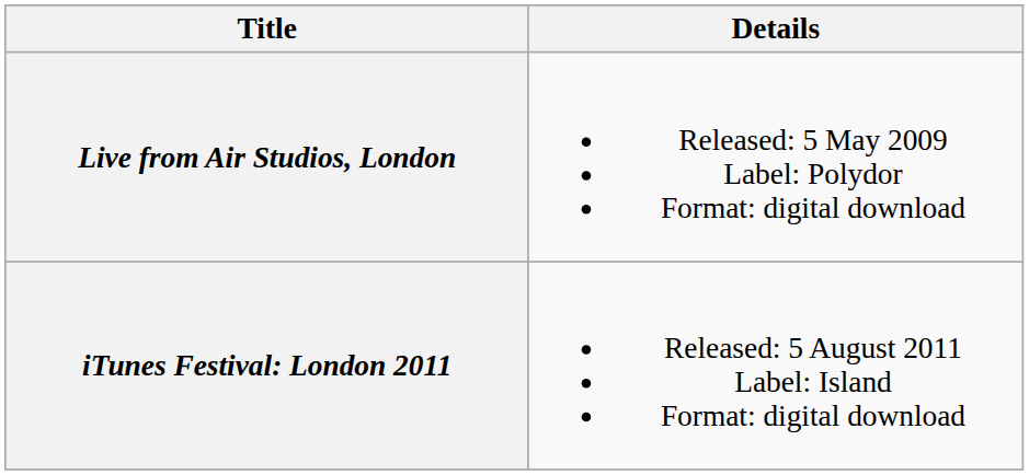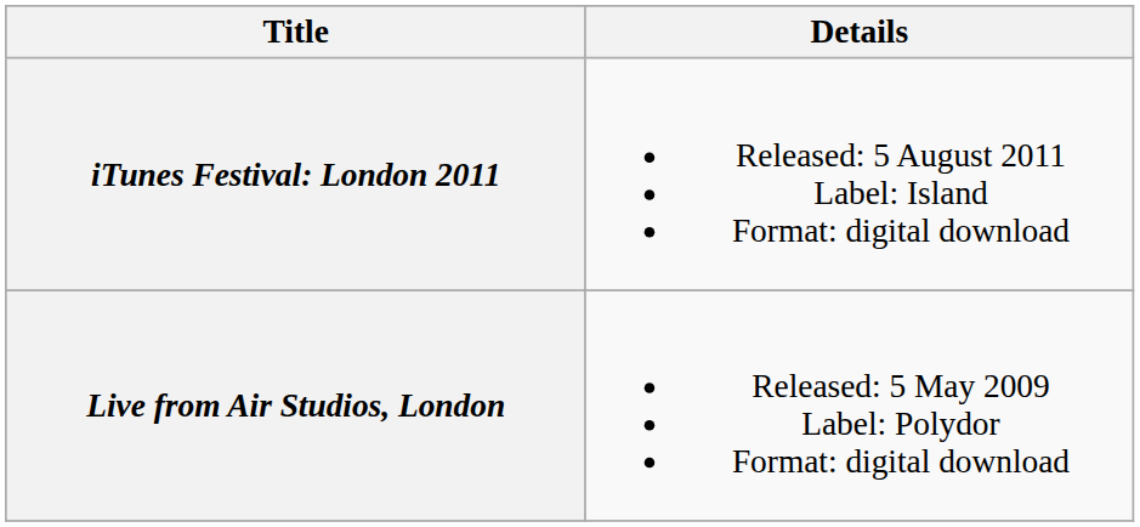rows swapped: Live from Air Studios, London <-> iTunes Festival: London 2011
